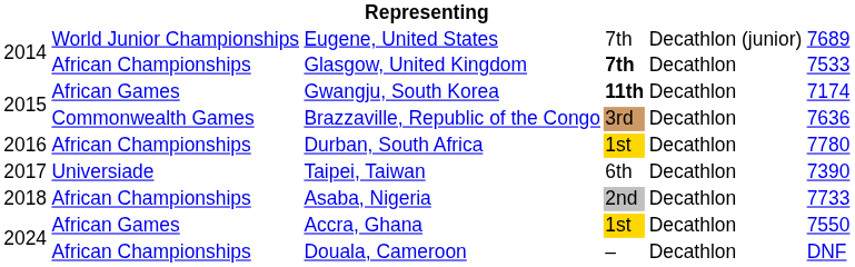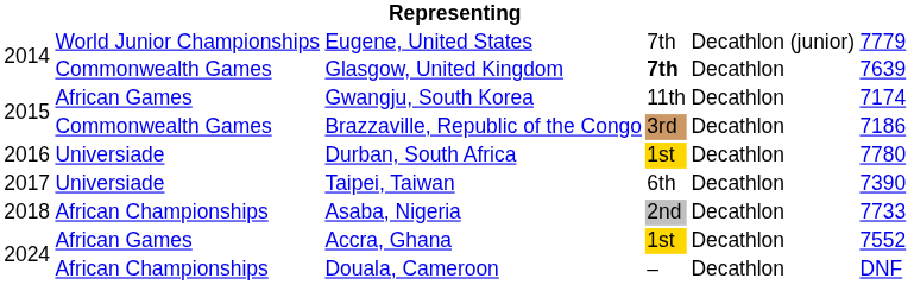Eugene, United States | column 6: 7689 -> 7779
Glasgow, United Kingdom | column 2: African Championships -> Commonwealth Games
Glasgow, United Kingdom | column 6: 7533 -> 7639
Gwangju, South Korea | column 4: bold -> normal
Brazzaville, Republic of the Congo | column 6: 7636 -> 7186
Durban, South Africa | column 2: African Championships -> Universiade
Accra, Ghana | column 6: 7550 -> 7552
